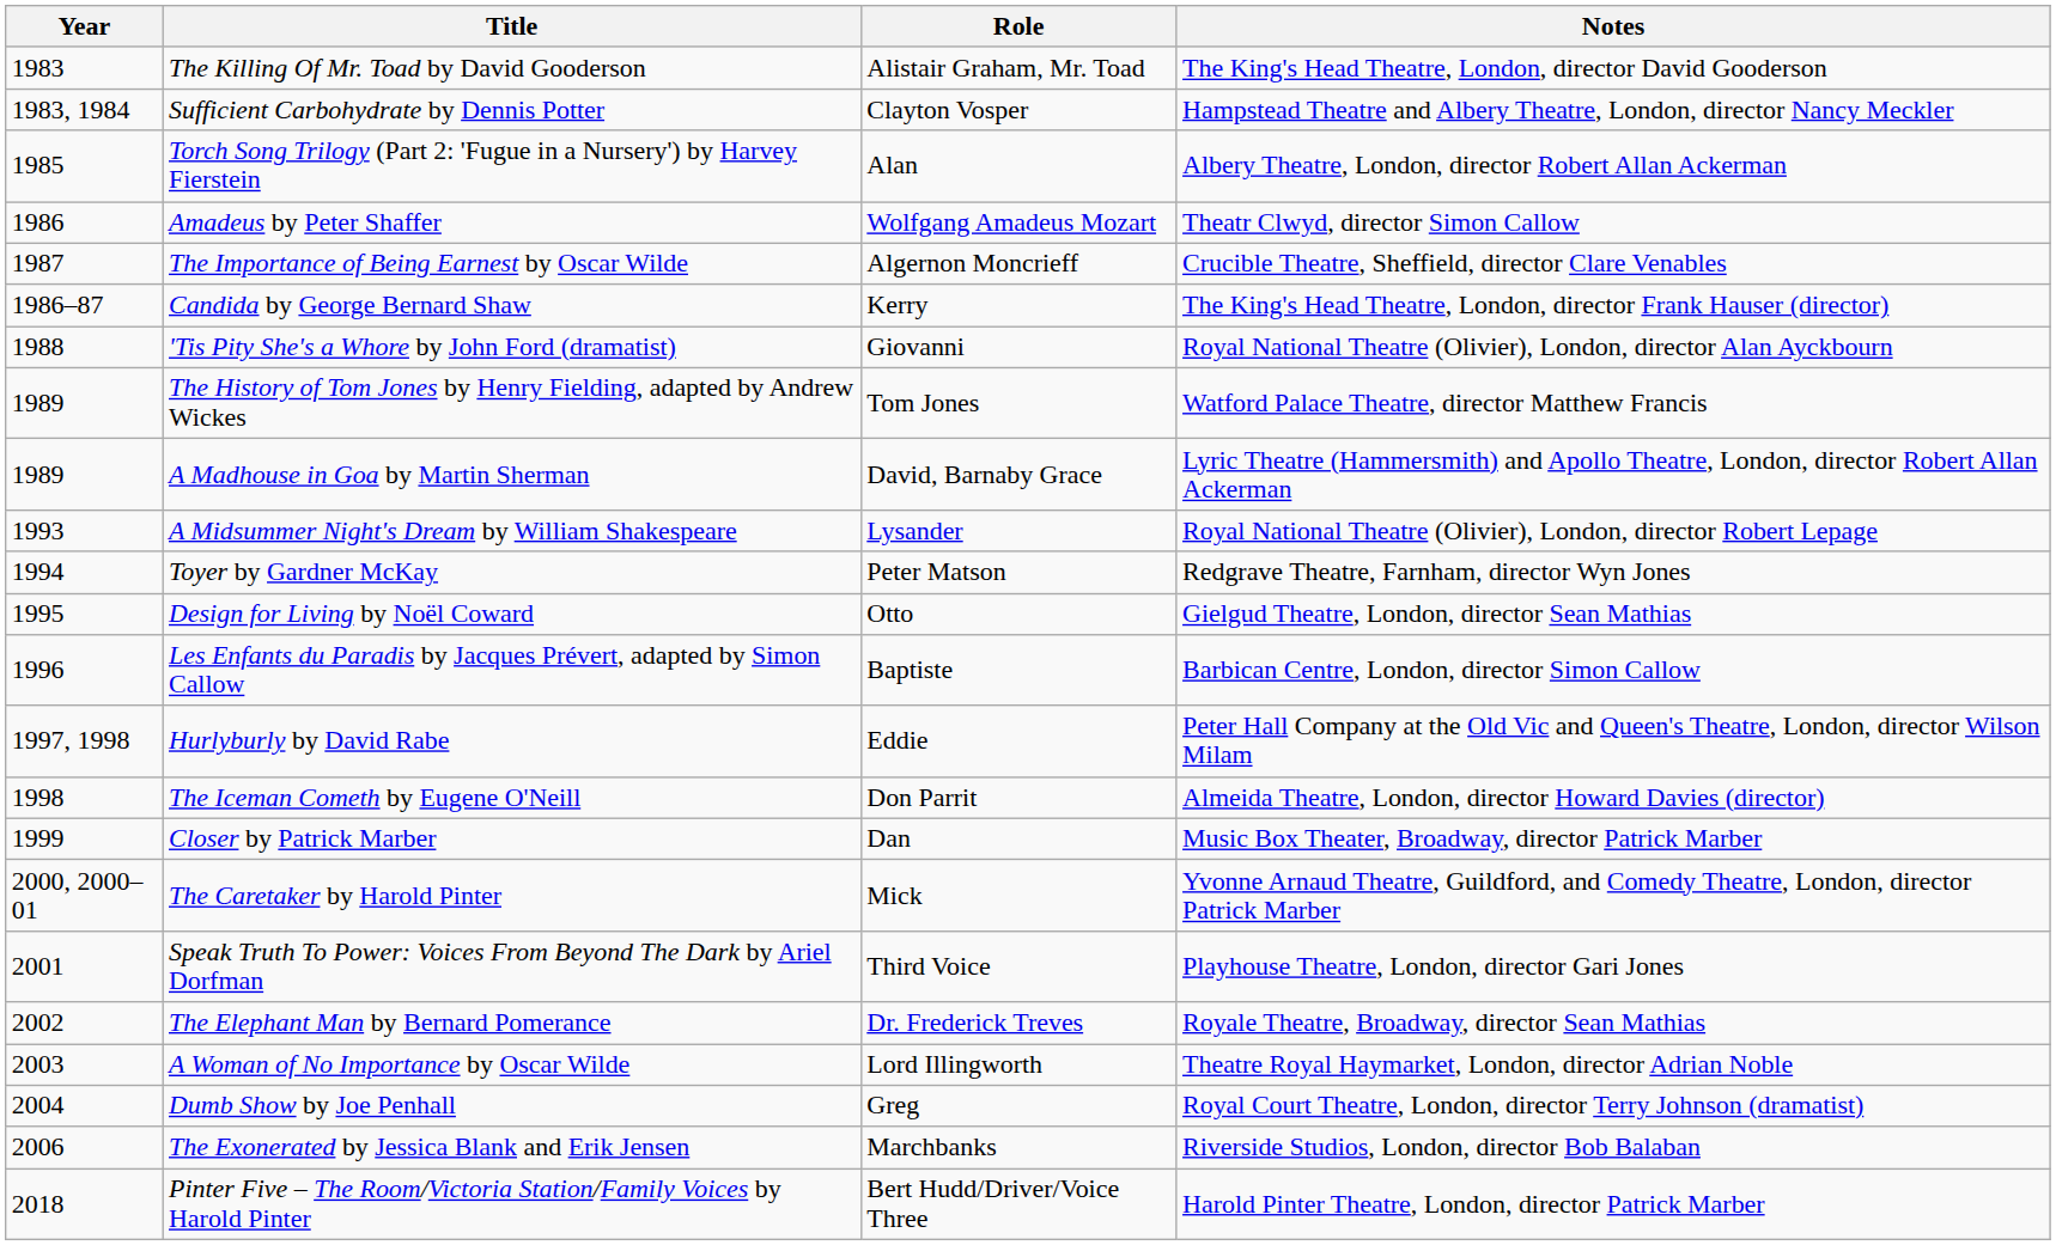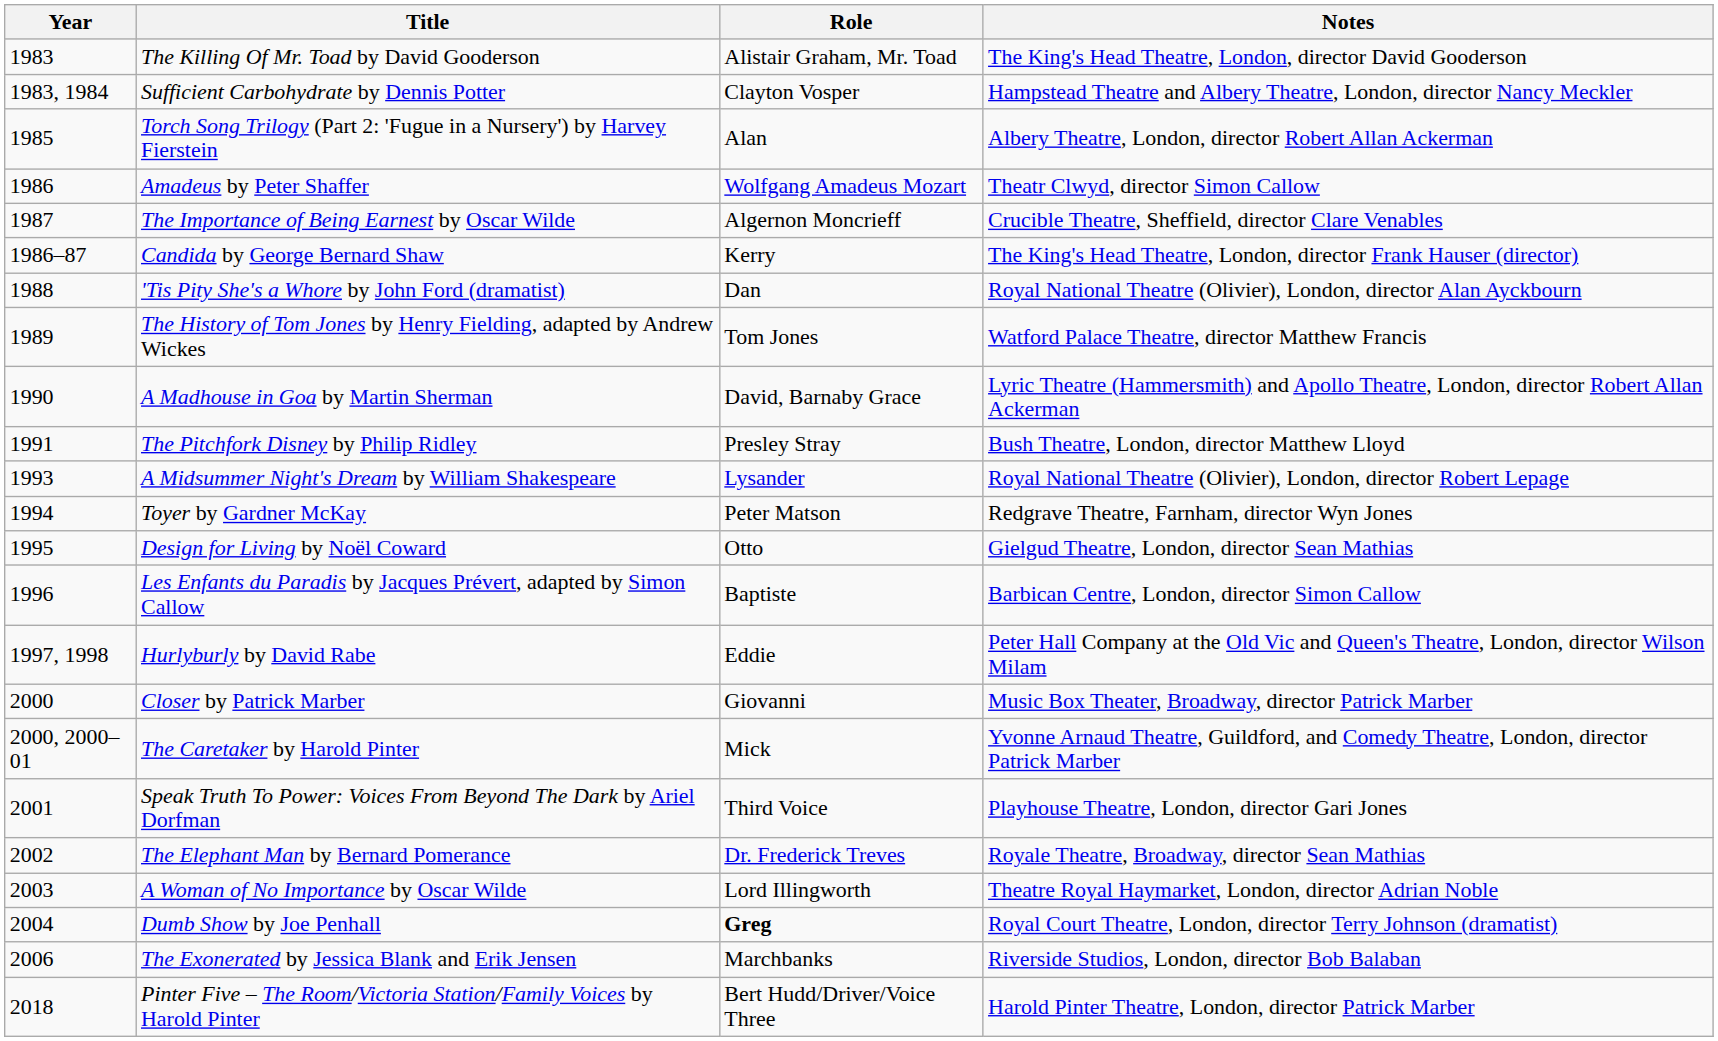'Tis Pity She's a Whore by John Ford (dramatist) | Role: Giovanni -> Dan
A Madhouse in Goa by Martin Sherman | Year: 1989 -> 1990
+ row: 1991 | The Pitchfork Disney by Philip Ridley | Presley Stray | Bush Theatre, London, director Matthew Lloyd
- row: 1998 | The Iceman Cometh by Eugene O'Neill | Don Parrit | Almeida Theatre, London, director Howard Davies (director)
Closer by Patrick Marber | Year: 1999 -> 2000
Closer by Patrick Marber | Role: Dan -> Giovanni
Dumb Show by Joe Penhall | Role: normal -> bold
